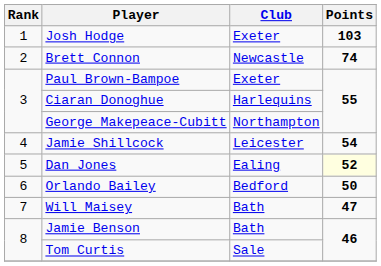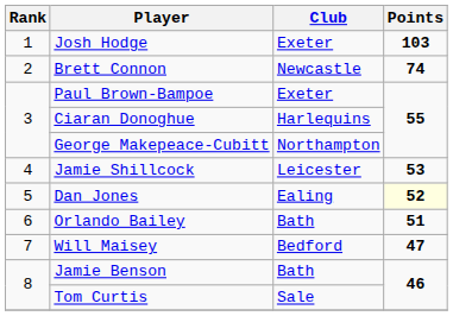Jamie Shillcock | Points: 54 -> 53
Orlando Bailey | Club: Bedford -> Bath
Orlando Bailey | Points: 50 -> 51
Will Maisey | Club: Bath -> Bedford
